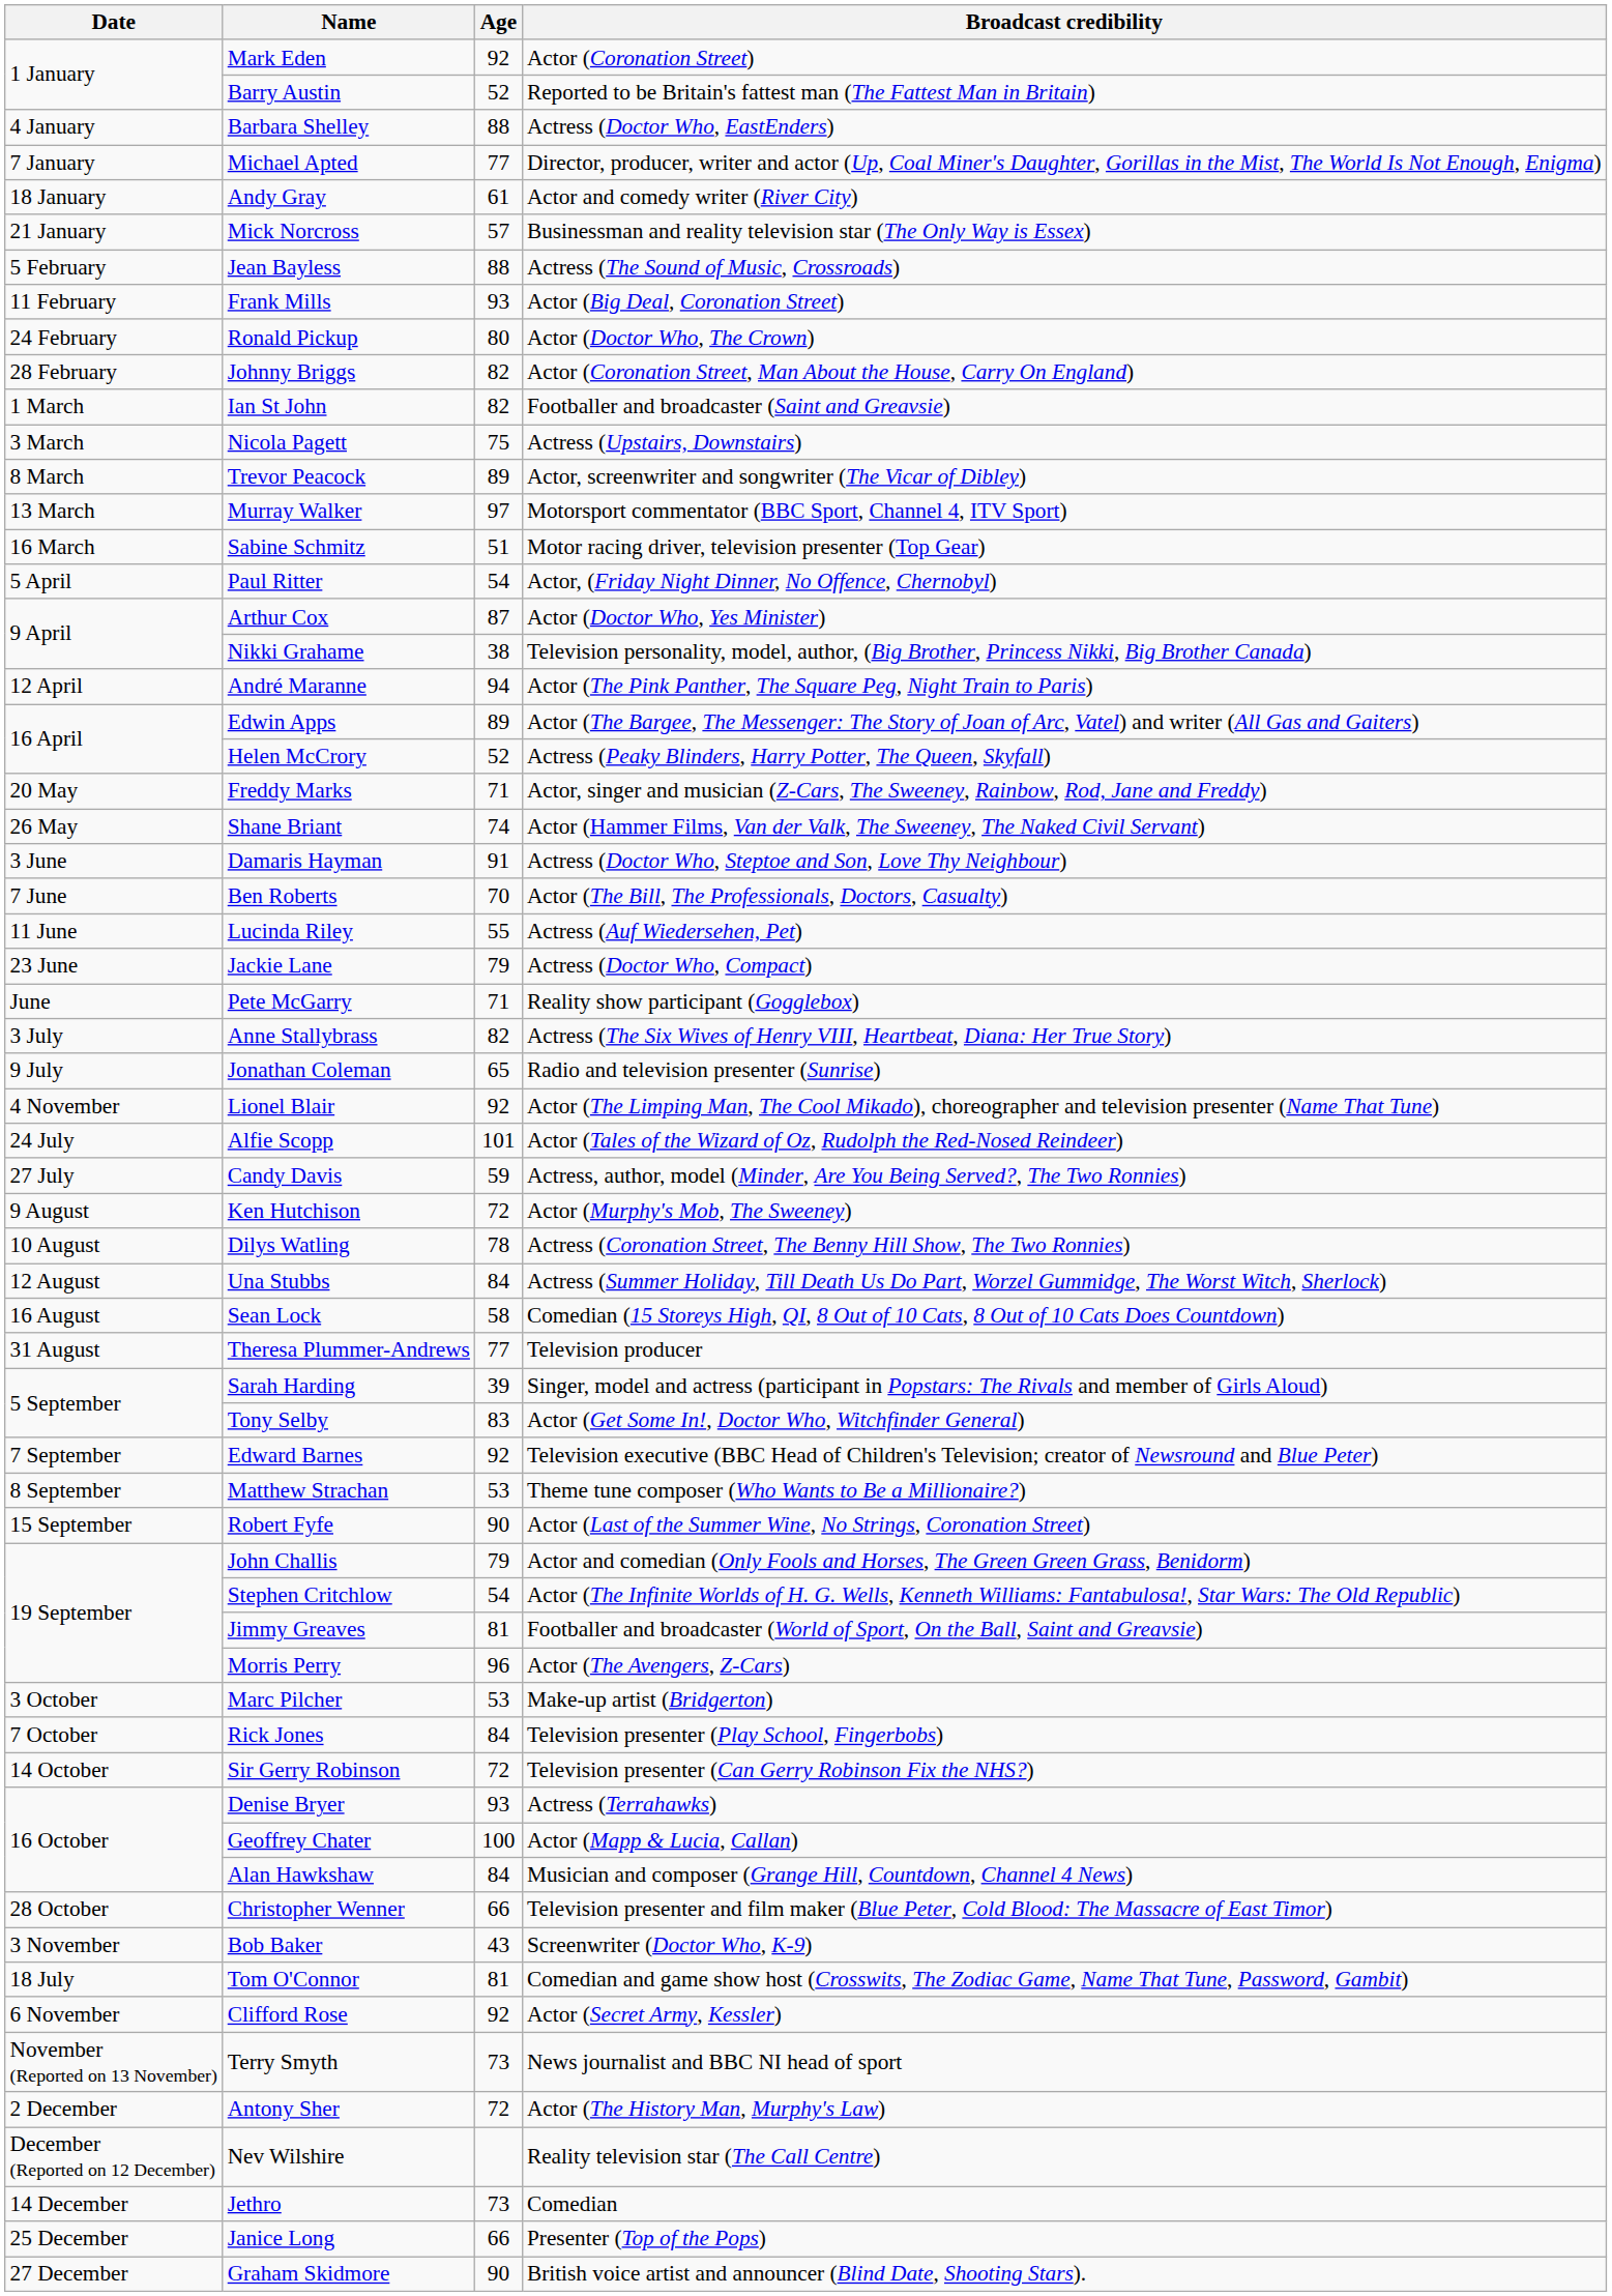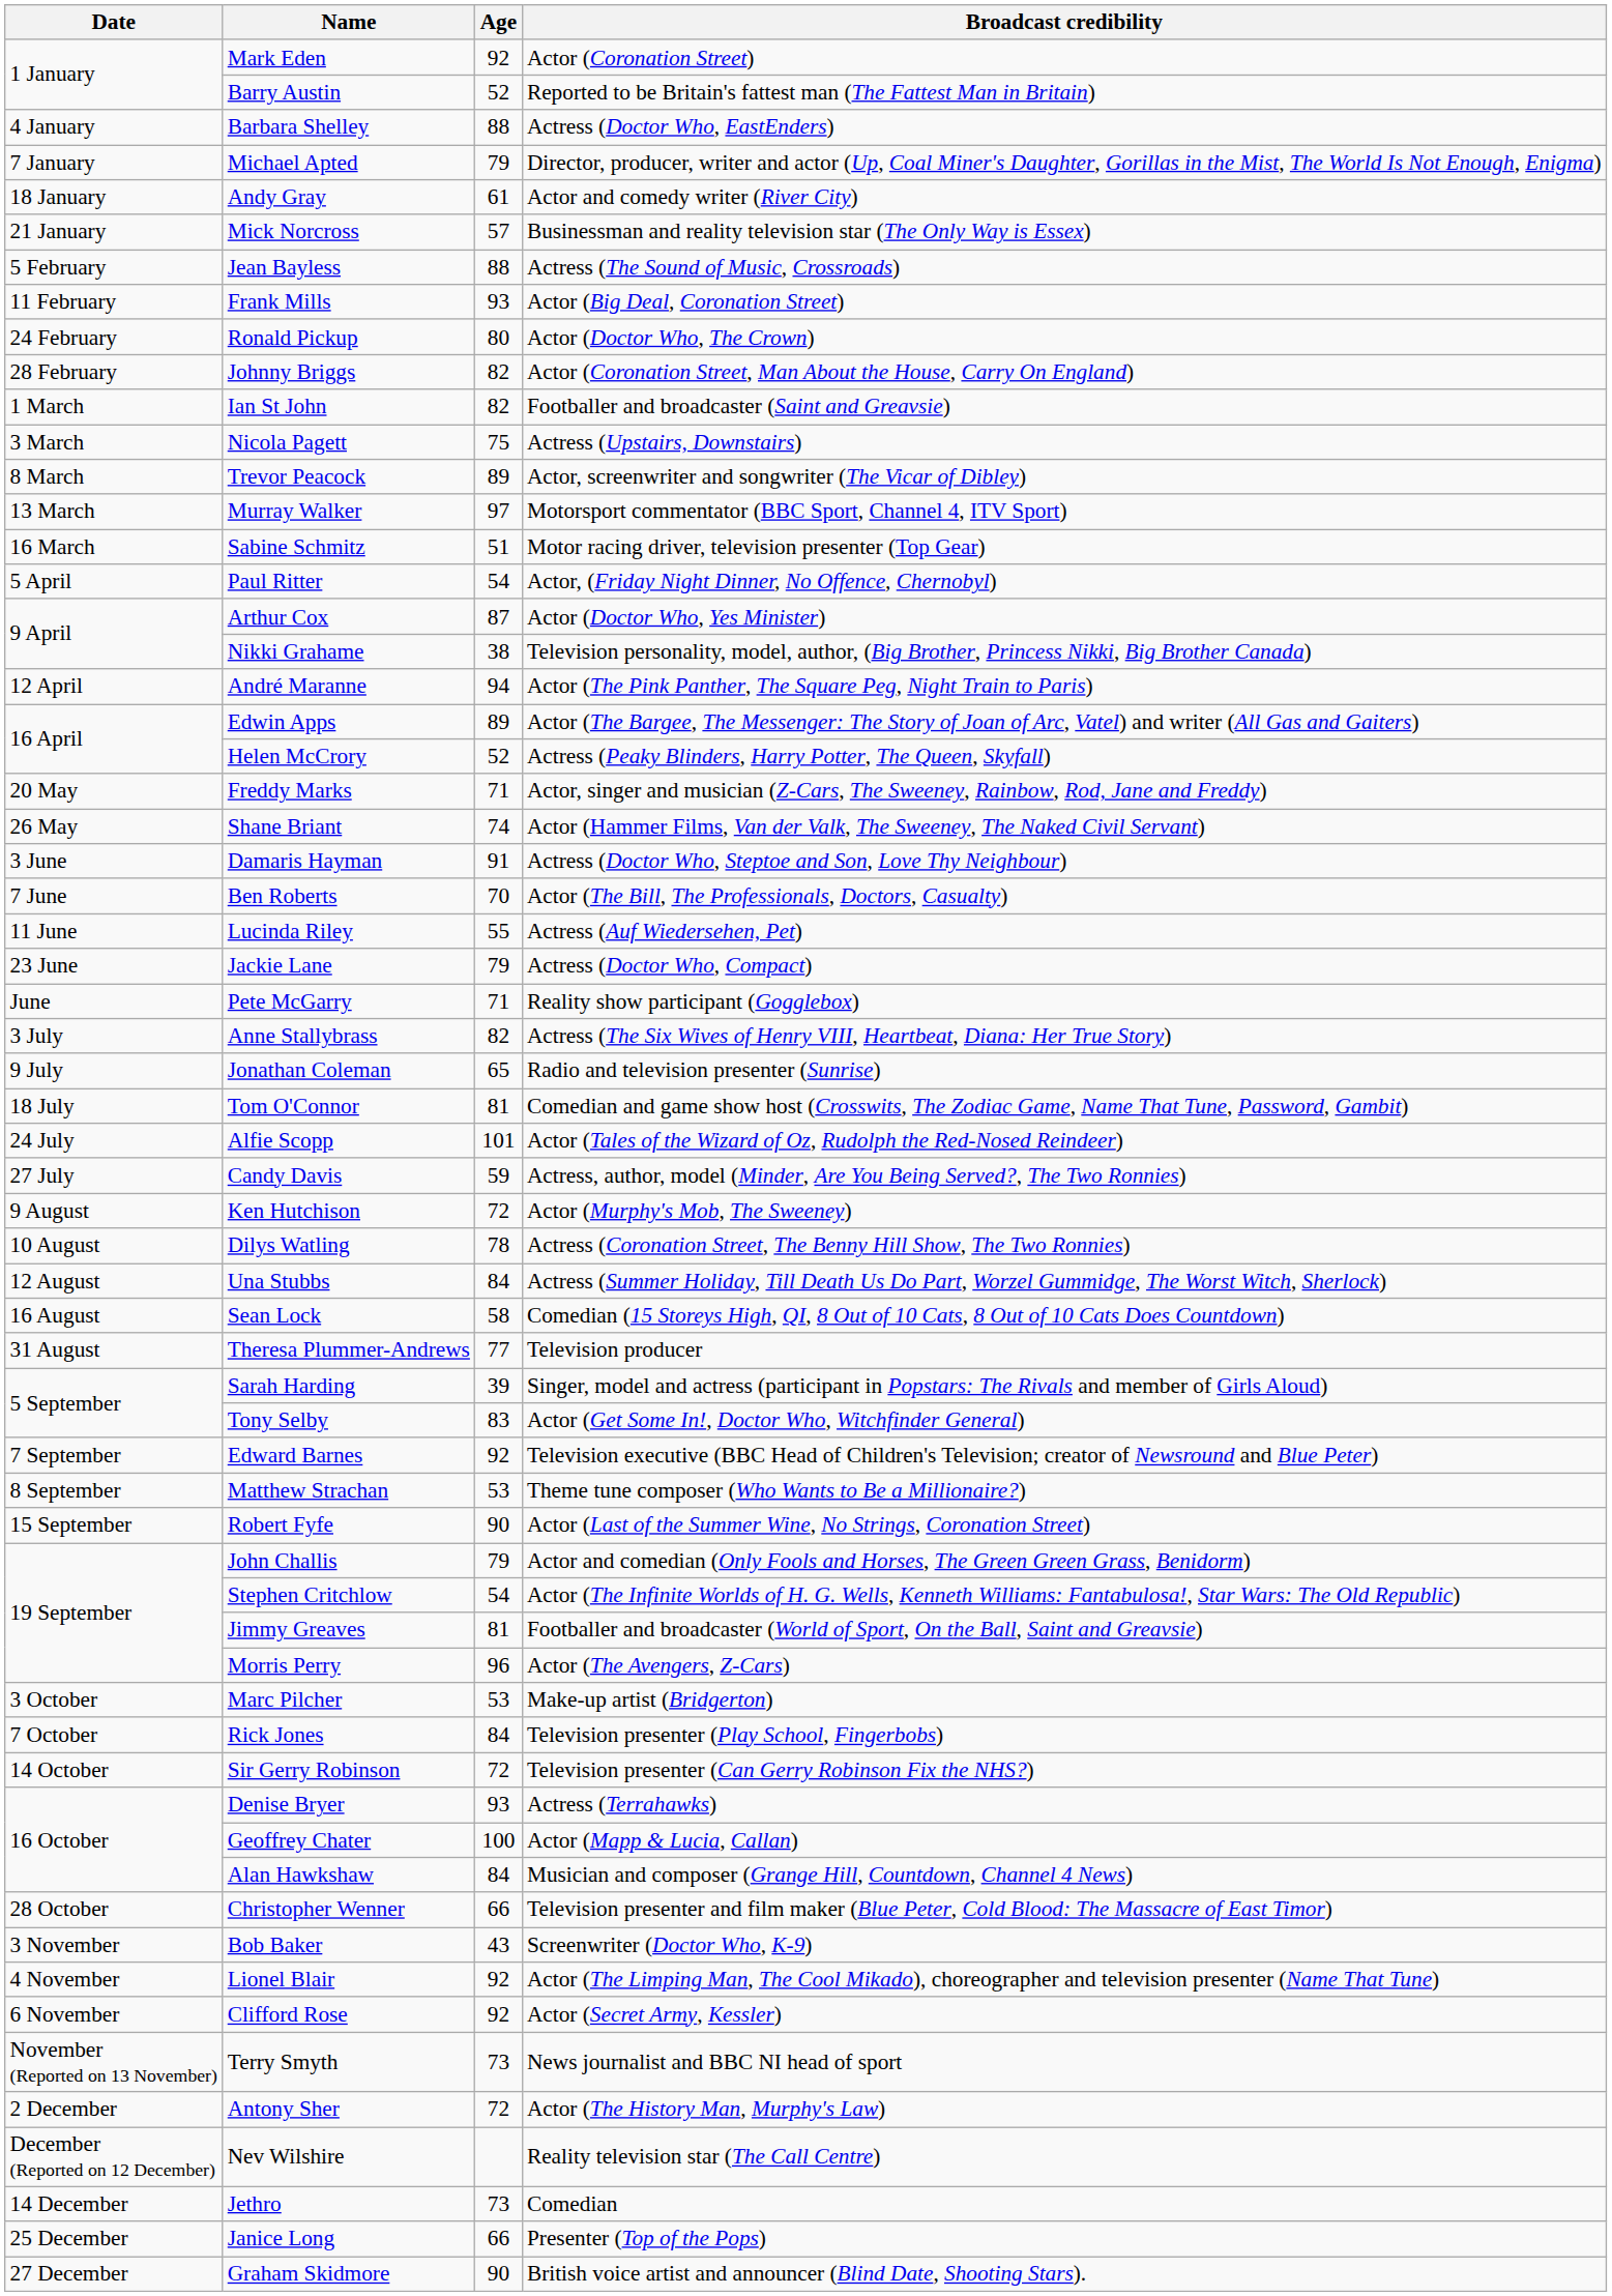Michael Apted | Age: 77 -> 79
rows swapped: Tom O'Connor <-> Lionel Blair
